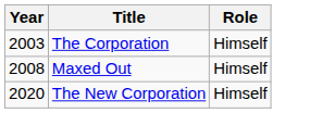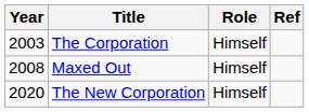+ column: Ref
